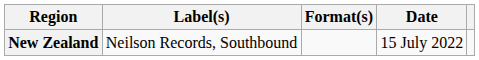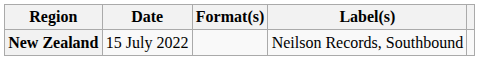columns swapped: Date <-> Label(s)
